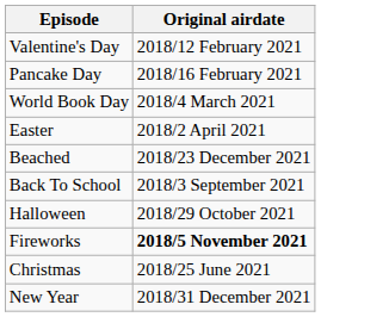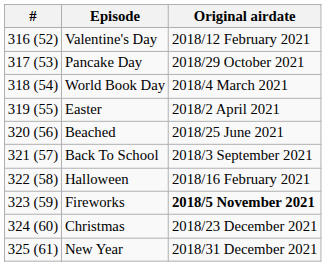+ column: # | 316 (52) | 317 (53) | 318 (54) | 319 (55) | 320 (56) | 321 (57) | 322 (58) | 323 (59) | 324 (60) | 325 (61)
Pancake Day | Original airdate: 2018/16 February 2021 -> 2018/29 October 2021
Beached | Original airdate: 2018/23 December 2021 -> 2018/25 June 2021
Halloween | Original airdate: 2018/29 October 2021 -> 2018/16 February 2021
Christmas | Original airdate: 2018/25 June 2021 -> 2018/23 December 2021
